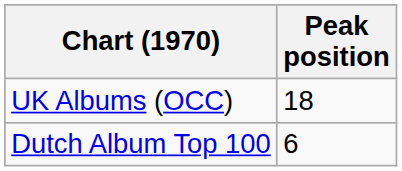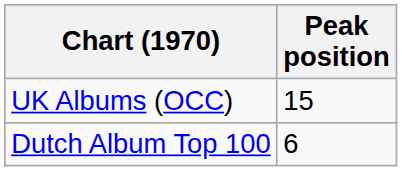UK Albums (OCC) | Peak position: 18 -> 15
